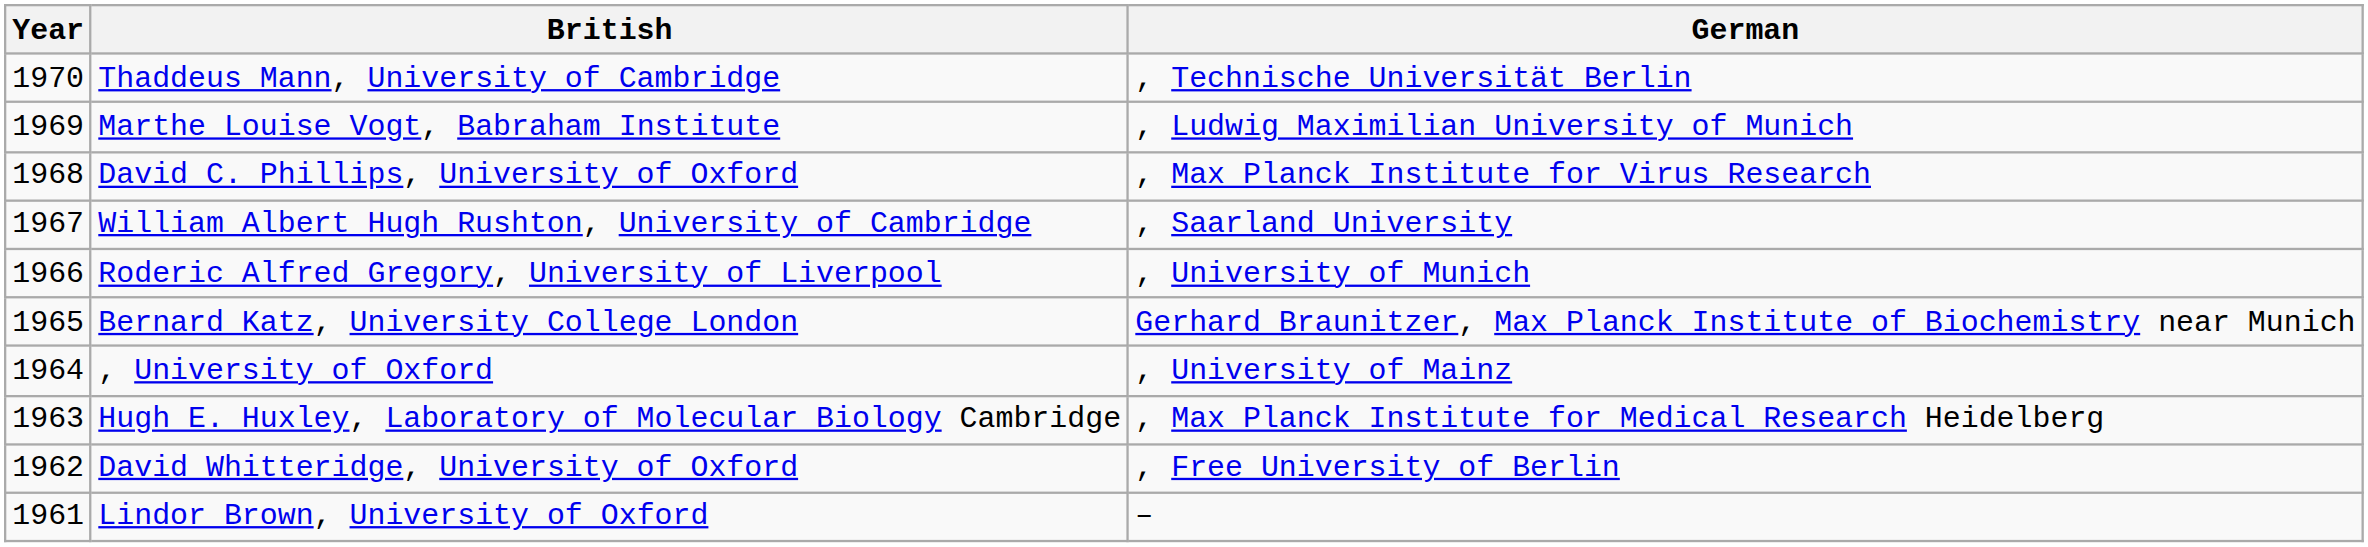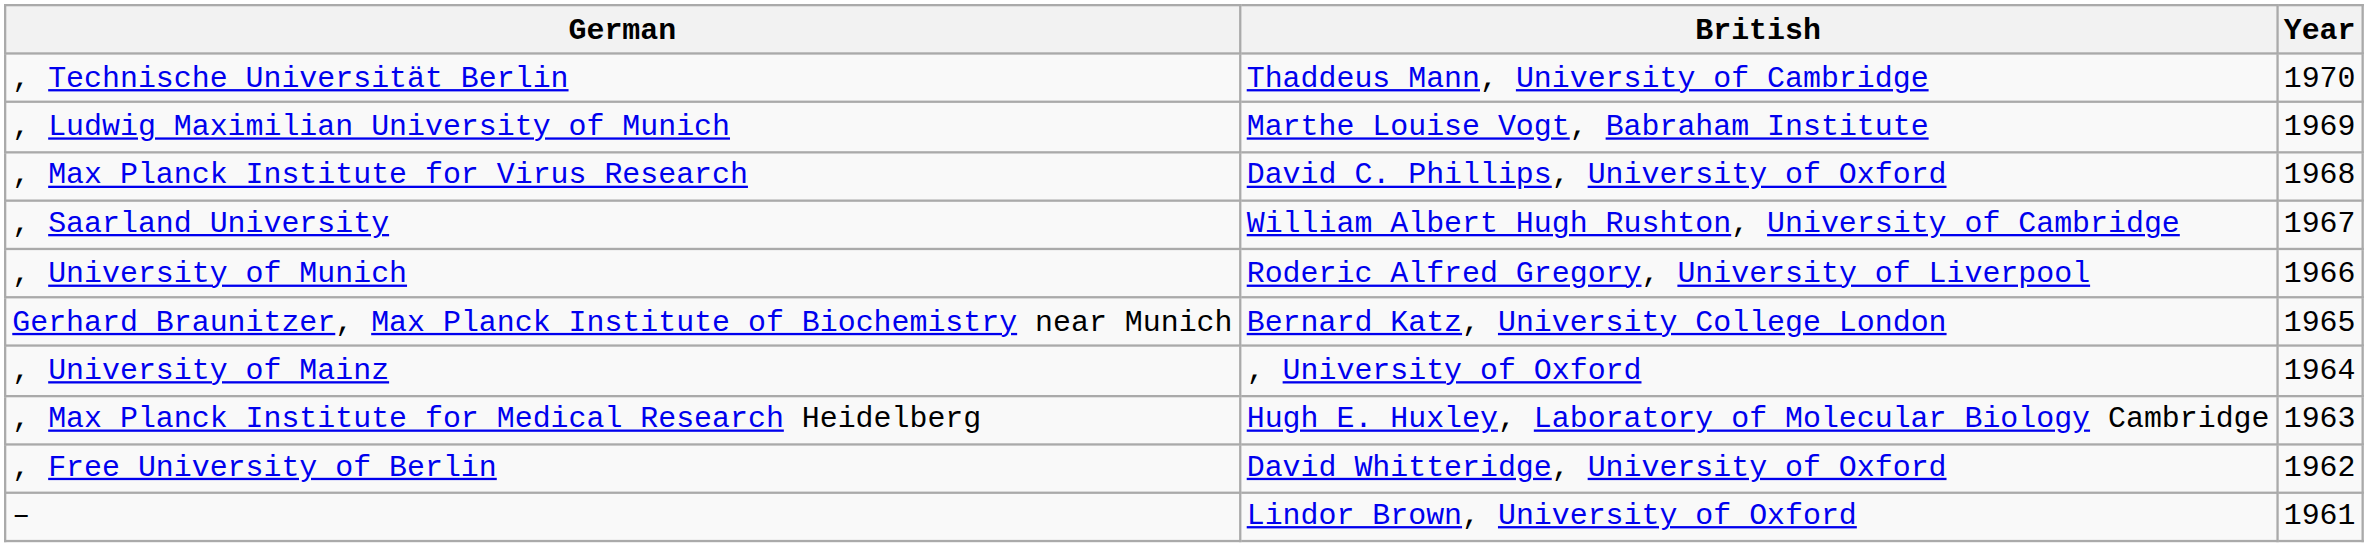columns swapped: Year <-> German
